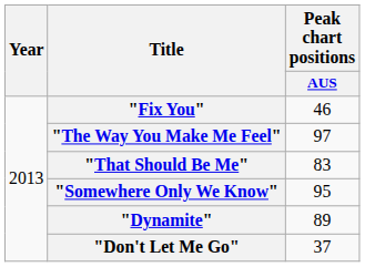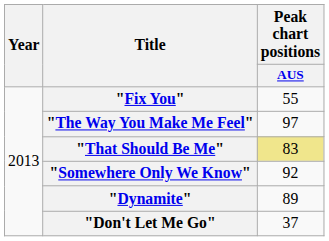"Fix You" | Peak chart positions / AUS: 46 -> 55
"That Should Be Me" | Peak chart positions / AUS: no background -> khaki background
"Somewhere Only We Know" | Peak chart positions / AUS: 95 -> 92
